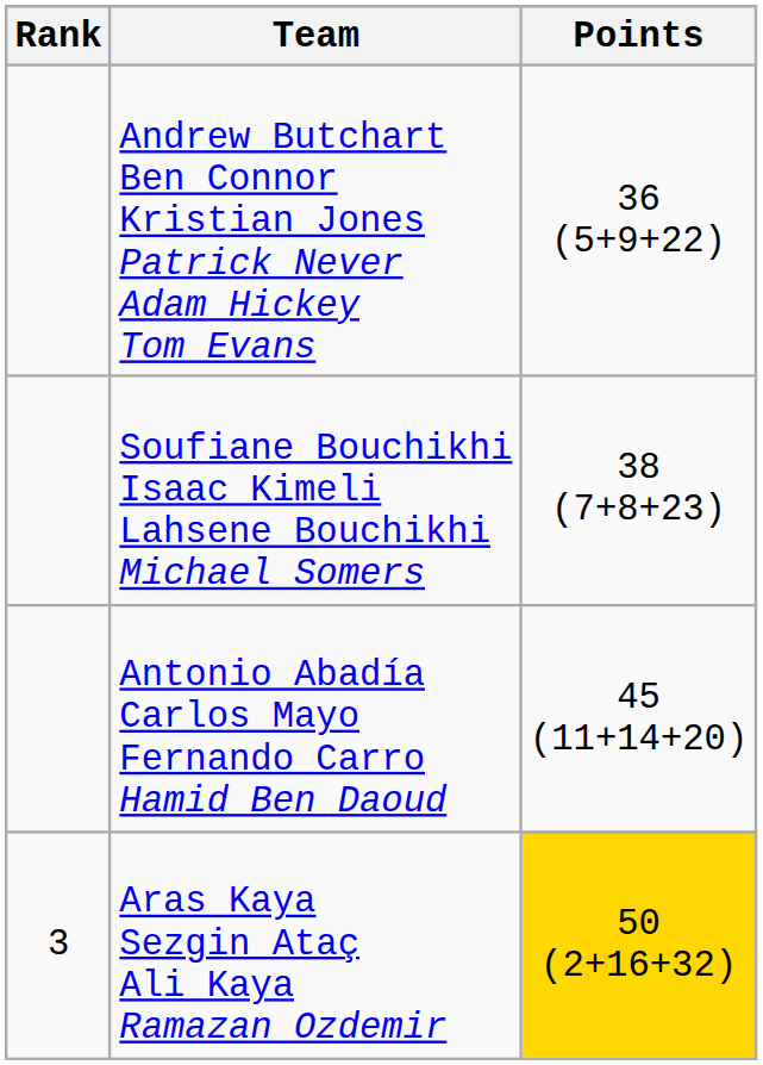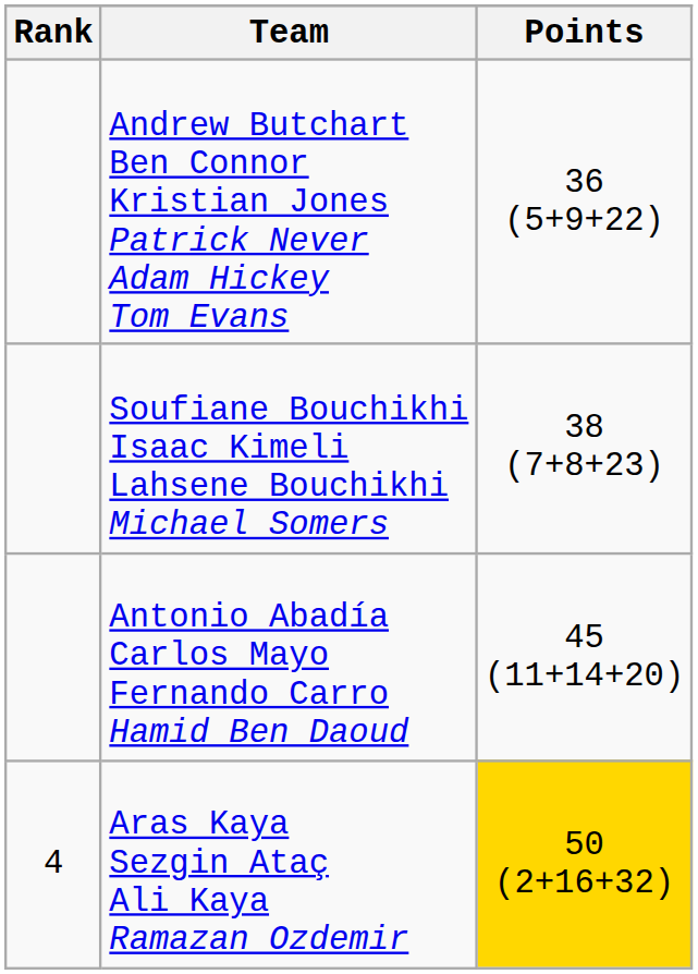Aras Kaya Sezgin Ataç Ali Kaya Ramazan Ozdemir | Rank: 3 -> 4
